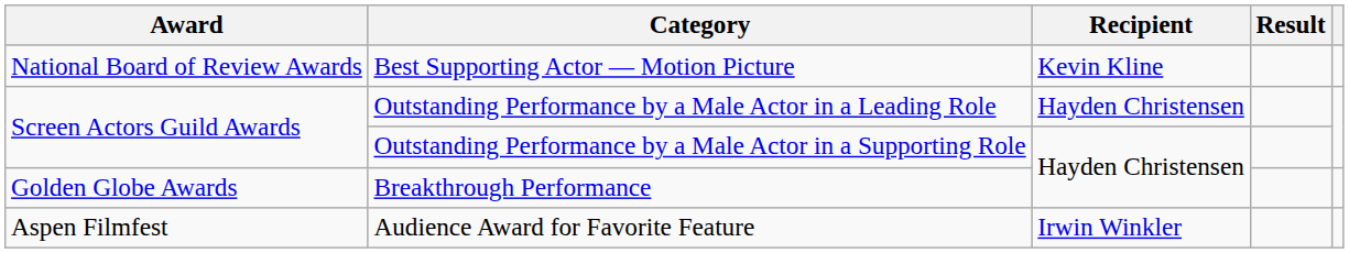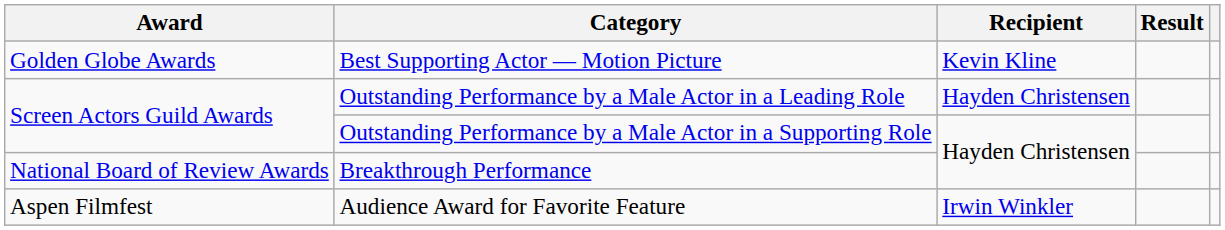Best Supporting Actor — Motion Picture | Award: National Board of Review Awards -> Golden Globe Awards
Breakthrough Performance | Award: Golden Globe Awards -> National Board of Review Awards
